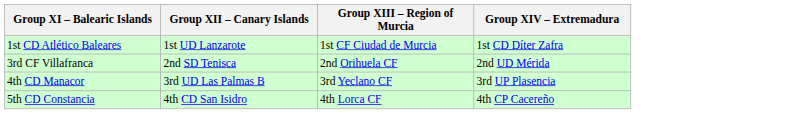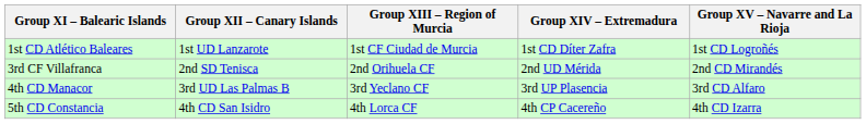+ column: Group XV – Navarre and La Rioja | 1st CD Logroñés | 2nd CD Mirandés | 3rd CD Alfaro | 4th CD Izarra
